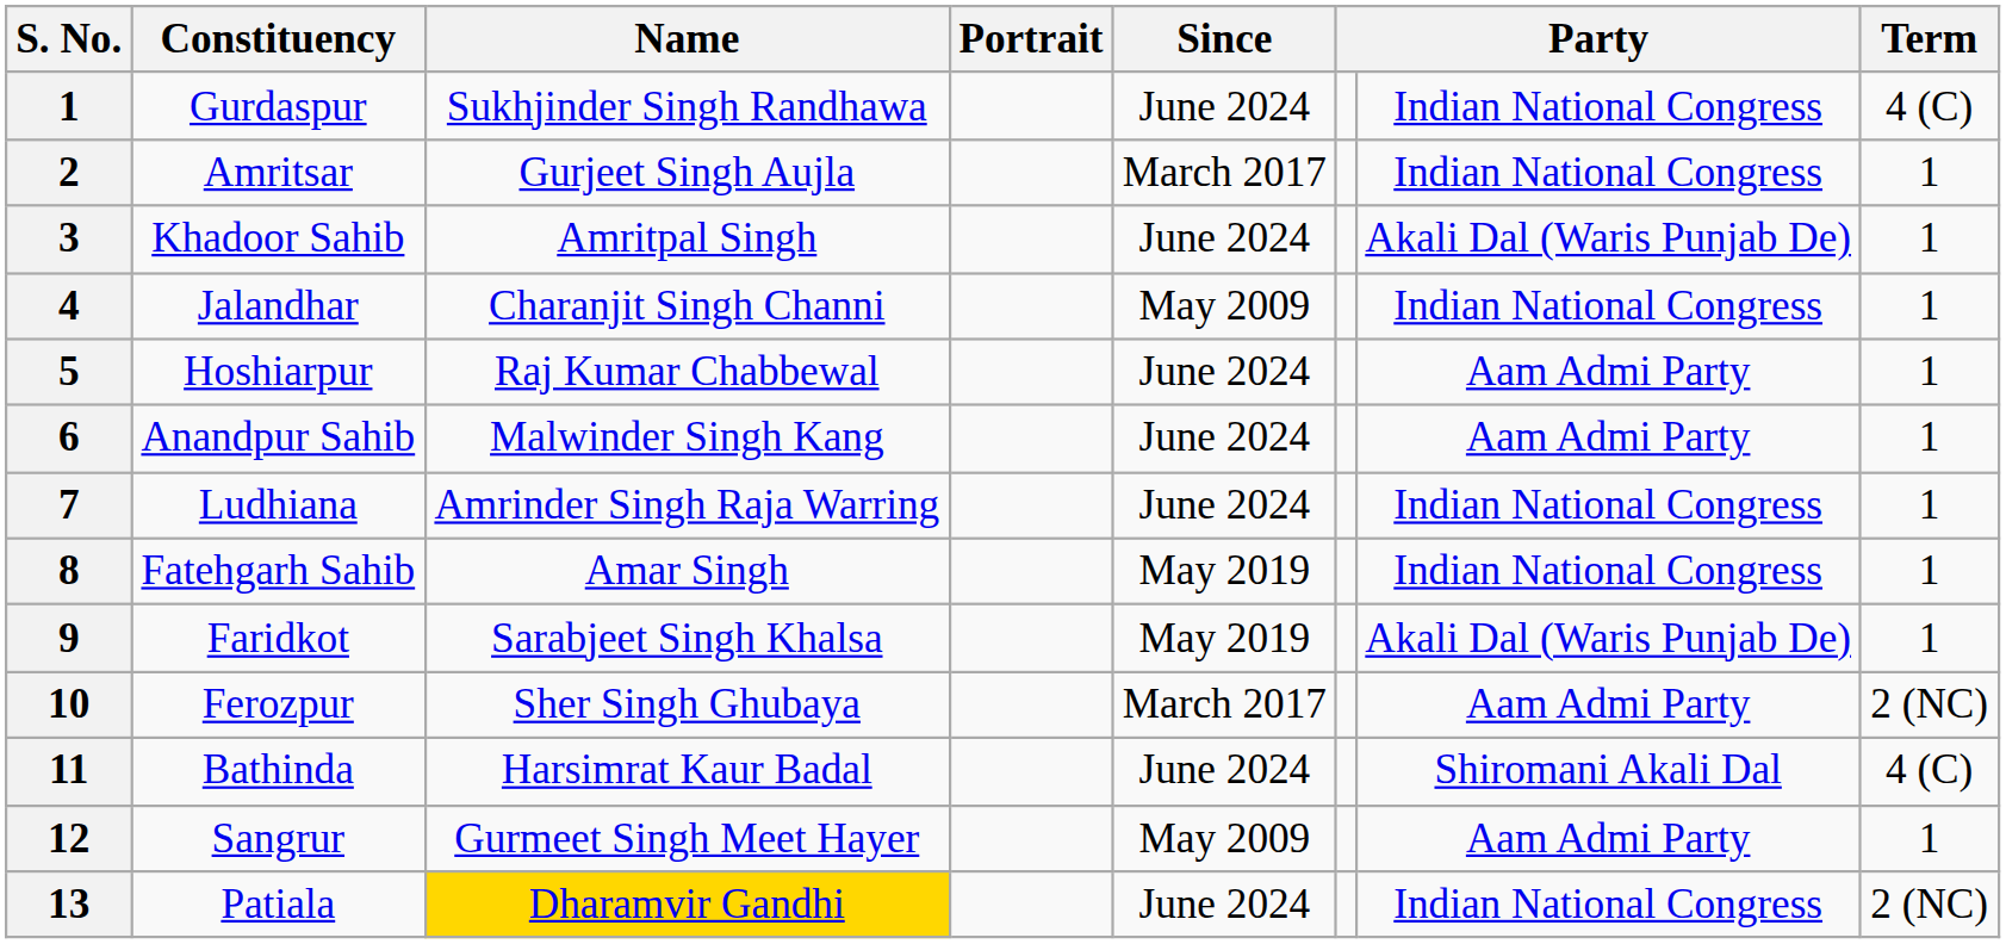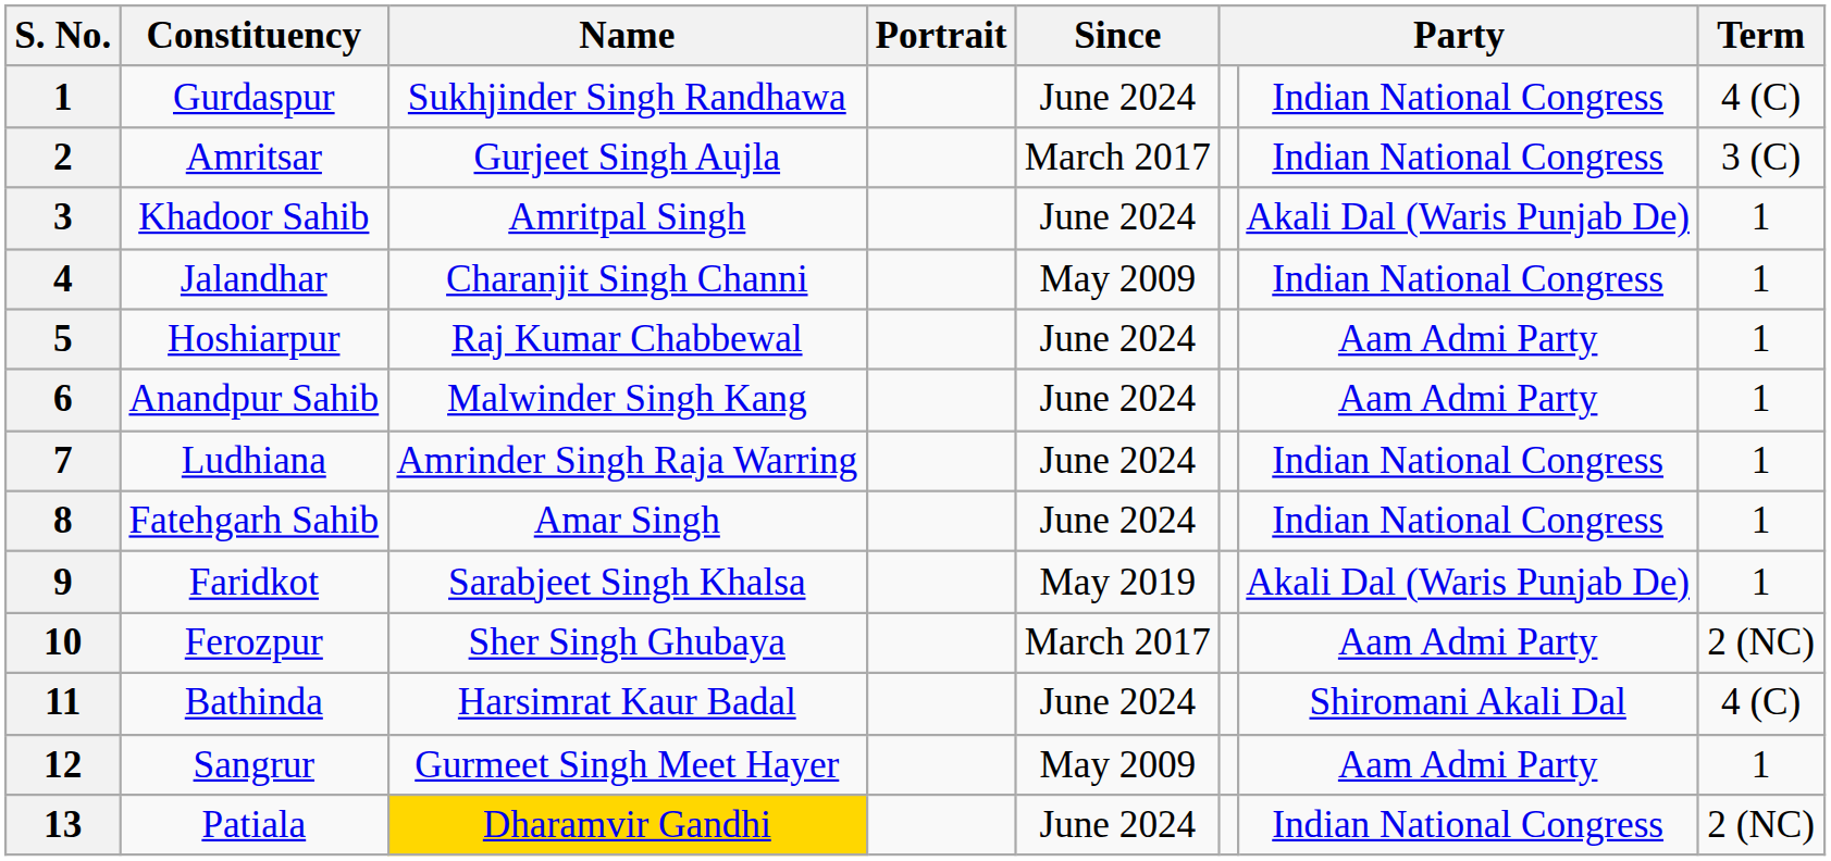Amritsar | Term: 1 -> 3 (C)
Fatehgarh Sahib | Since: May 2019 -> June 2024
